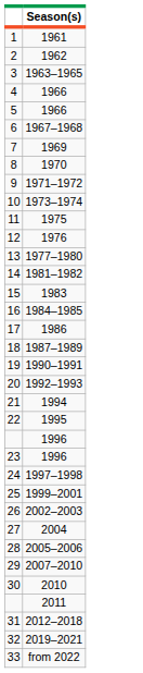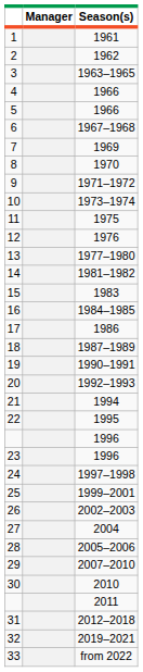+ column: Manager
